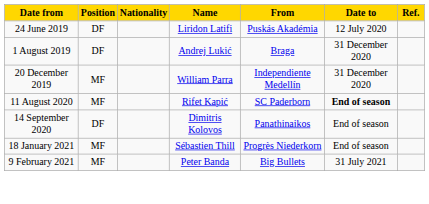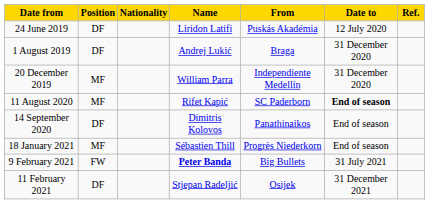9 February 2021 | Position: MF -> FW
9 February 2021 | Name: normal -> bold
+ row: 11 February 2021 | DF | Stjepan Radeljić | Osijek | 31 December 2021
